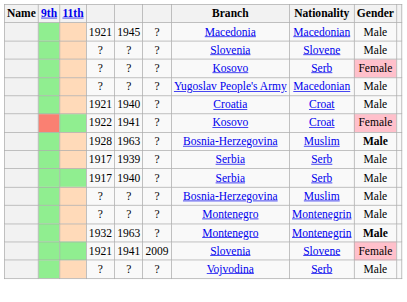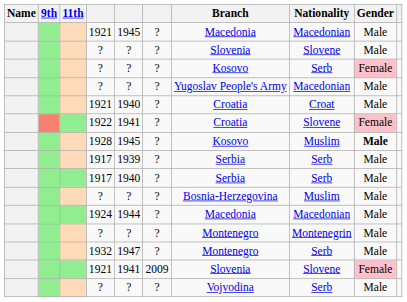1922 | Branch: Kosovo -> Croatia
1922 | Nationality: Croat -> Slovene
1928 | column 5: 1963 -> 1945
1928 | Branch: Bosnia-Herzegovina -> Kosovo
+ row: 1924 | 1944 | ? | Macedonia | Macedonian | Male
1932 | column 5: 1963 -> 1947
1932 | Nationality: Montenegrin -> Serb
1932 | Gender: bold -> normal
